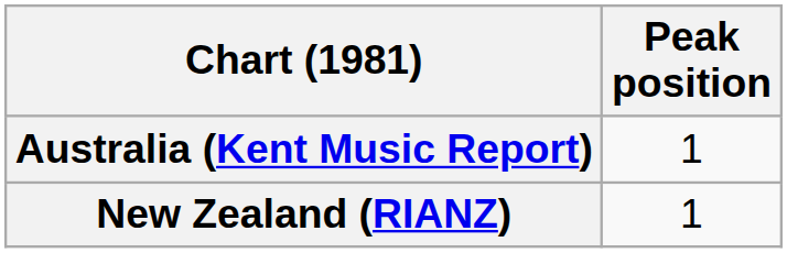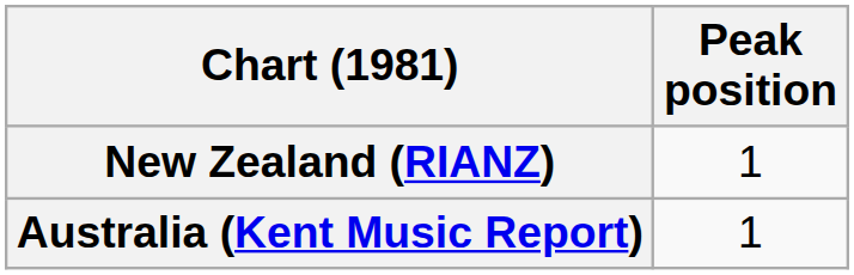rows swapped: Australia (Kent Music Report) <-> New Zealand (RIANZ)
